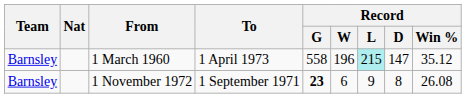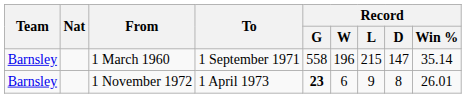1 March 1960 | To: 1 April 1973 -> 1 September 1971
1 March 1960 | Record / L: paleturquoise background -> no background
1 March 1960 | Record / Win %: 35.12 -> 35.14
1 November 1972 | To: 1 September 1971 -> 1 April 1973
1 November 1972 | Record / Win %: 26.08 -> 26.01
